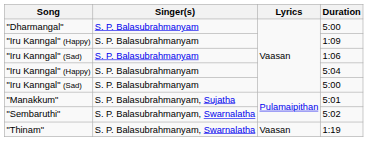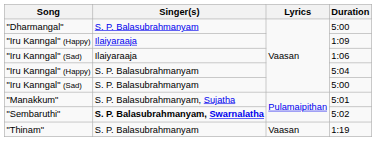1:09 | Singer(s): S. P. Balasubrahmanyam -> Ilaiyaraaja
1:06 | Singer(s): S. P. Balasubrahmanyam -> Ilaiyaraaja
5:02 | Singer(s): normal -> bold
1:19 | Singer(s): S. P. Balasubrahmanyam, Swarnalatha -> S. P. Balasubrahmanyam
